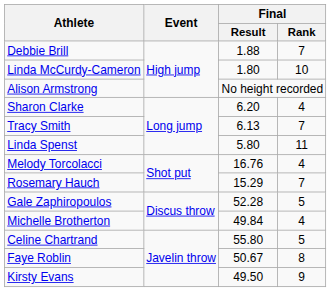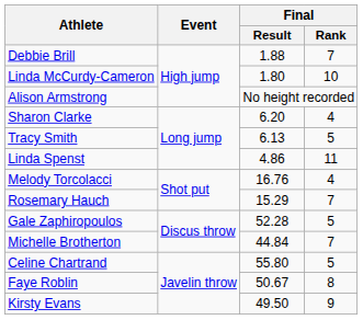Tracy Smith | Final / Rank: 7 -> 5
Linda Spenst | Final / Result: 5.80 -> 4.86
Michelle Brotherton | Final / Result: 49.84 -> 44.84
Michelle Brotherton | Final / Rank: 4 -> 7
